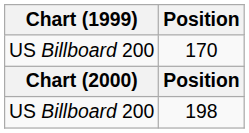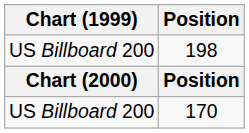rows swapped: 170 <-> 198
